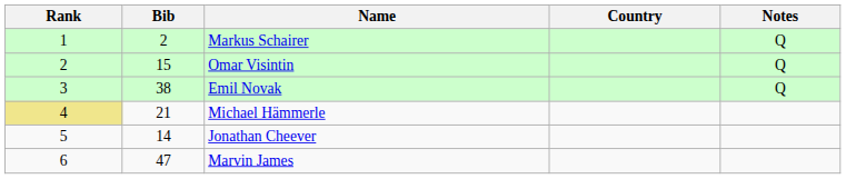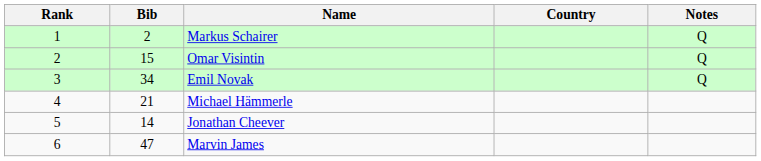Emil Novak | Bib: 38 -> 34
Michael Hämmerle | Rank: khaki background -> no background
